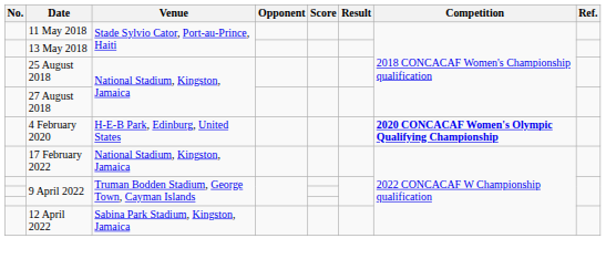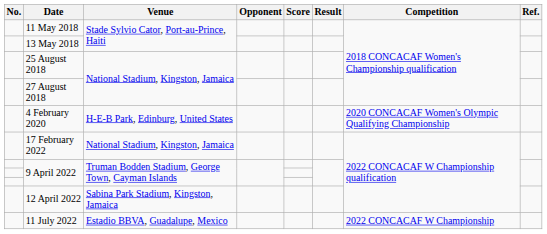4 February 2020 | Competition: bold -> normal
+ row: 11 July 2022 | Estadio BBVA, Guadalupe, Mexico | 2022 CONCACAF W Championship
